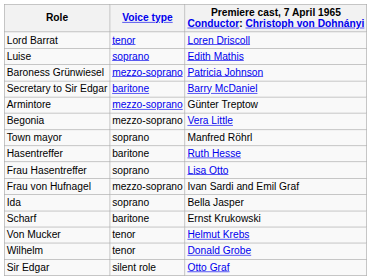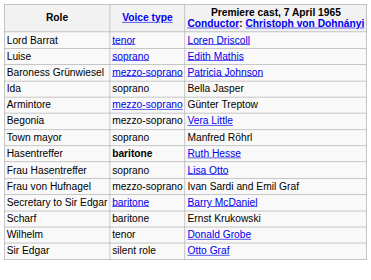rows swapped: Secretary to Sir Edgar <-> Ida
Hasentreffer | Voice type: normal -> bold
- row: Von Mucker | tenor | Helmut Krebs
